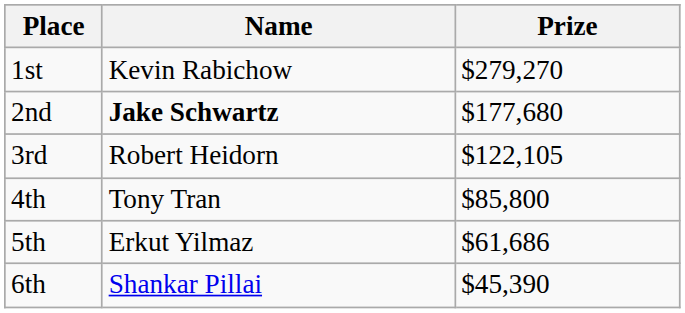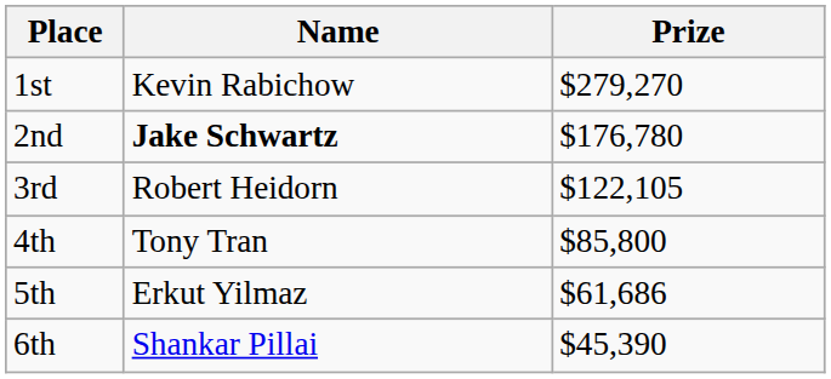2nd | Prize: $177,680 -> $176,780
